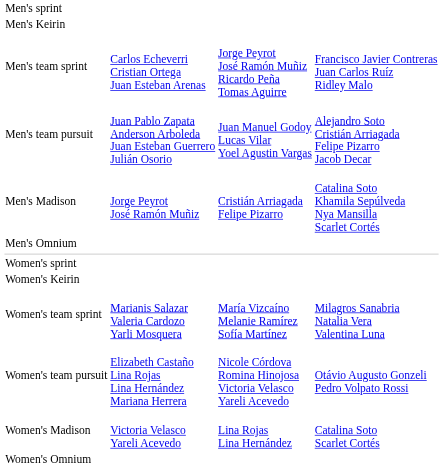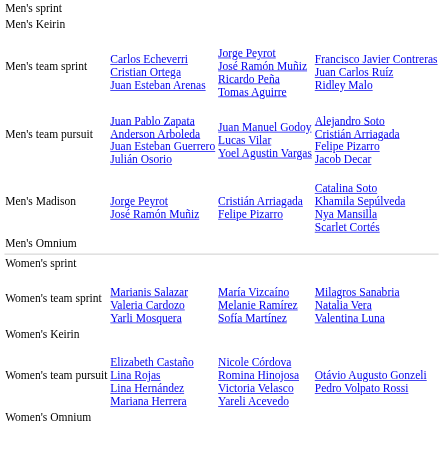rows swapped: Women's Keirin <-> Women's team sprint
- row: Women's Madison | Victoria Velasco Yareli Acevedo | Lina Rojas Lina Hernández | Catalina Soto Scarlet Cortés
